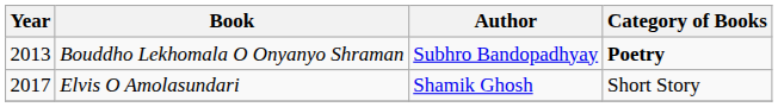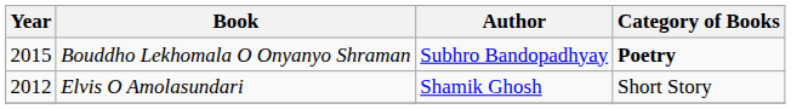Bouddho Lekhomala O Onyanyo Shraman | Year: 2013 -> 2015
Elvis O Amolasundari | Year: 2017 -> 2012
